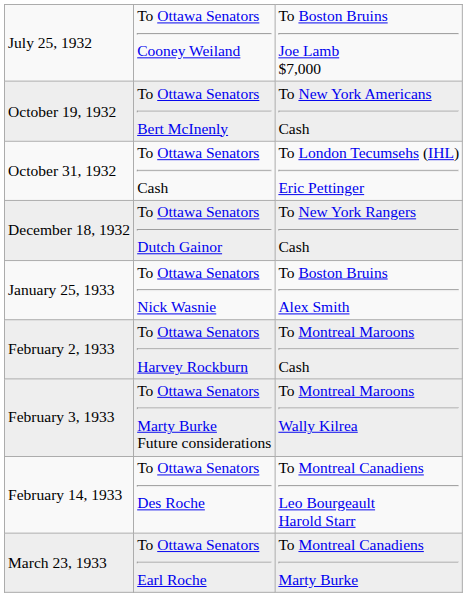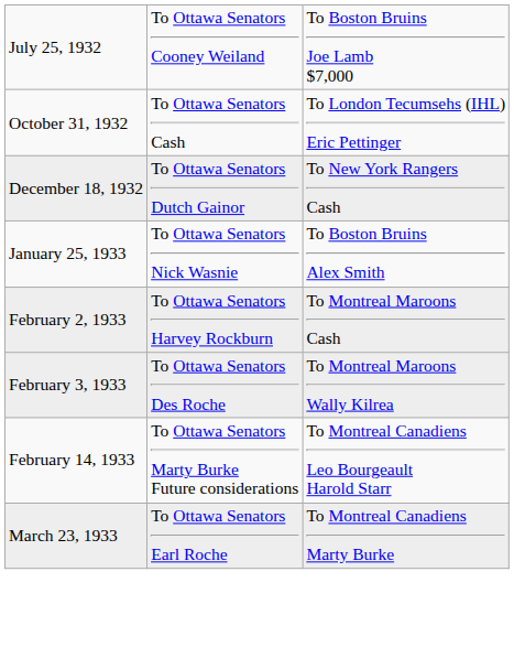- row: October 19, 1932 | To Ottawa Senators Bert McInenly | To New York Americans Cash
February 3, 1933 | column 2: To Ottawa Senators Marty Burke Future considerations -> To Ottawa Senators Des Roche
February 14, 1933 | column 2: To Ottawa Senators Des Roche -> To Ottawa Senators Marty Burke Future considerations
